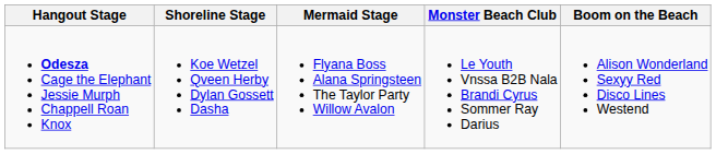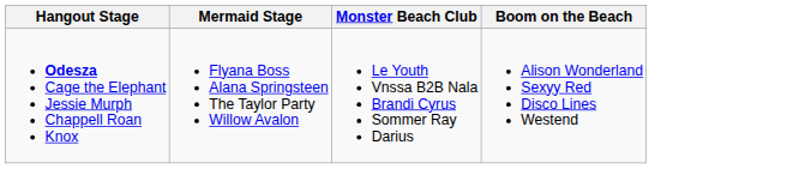- column: Shoreline Stage | Koe Wetzel Qveen Herby Dylan Gossett Dasha
